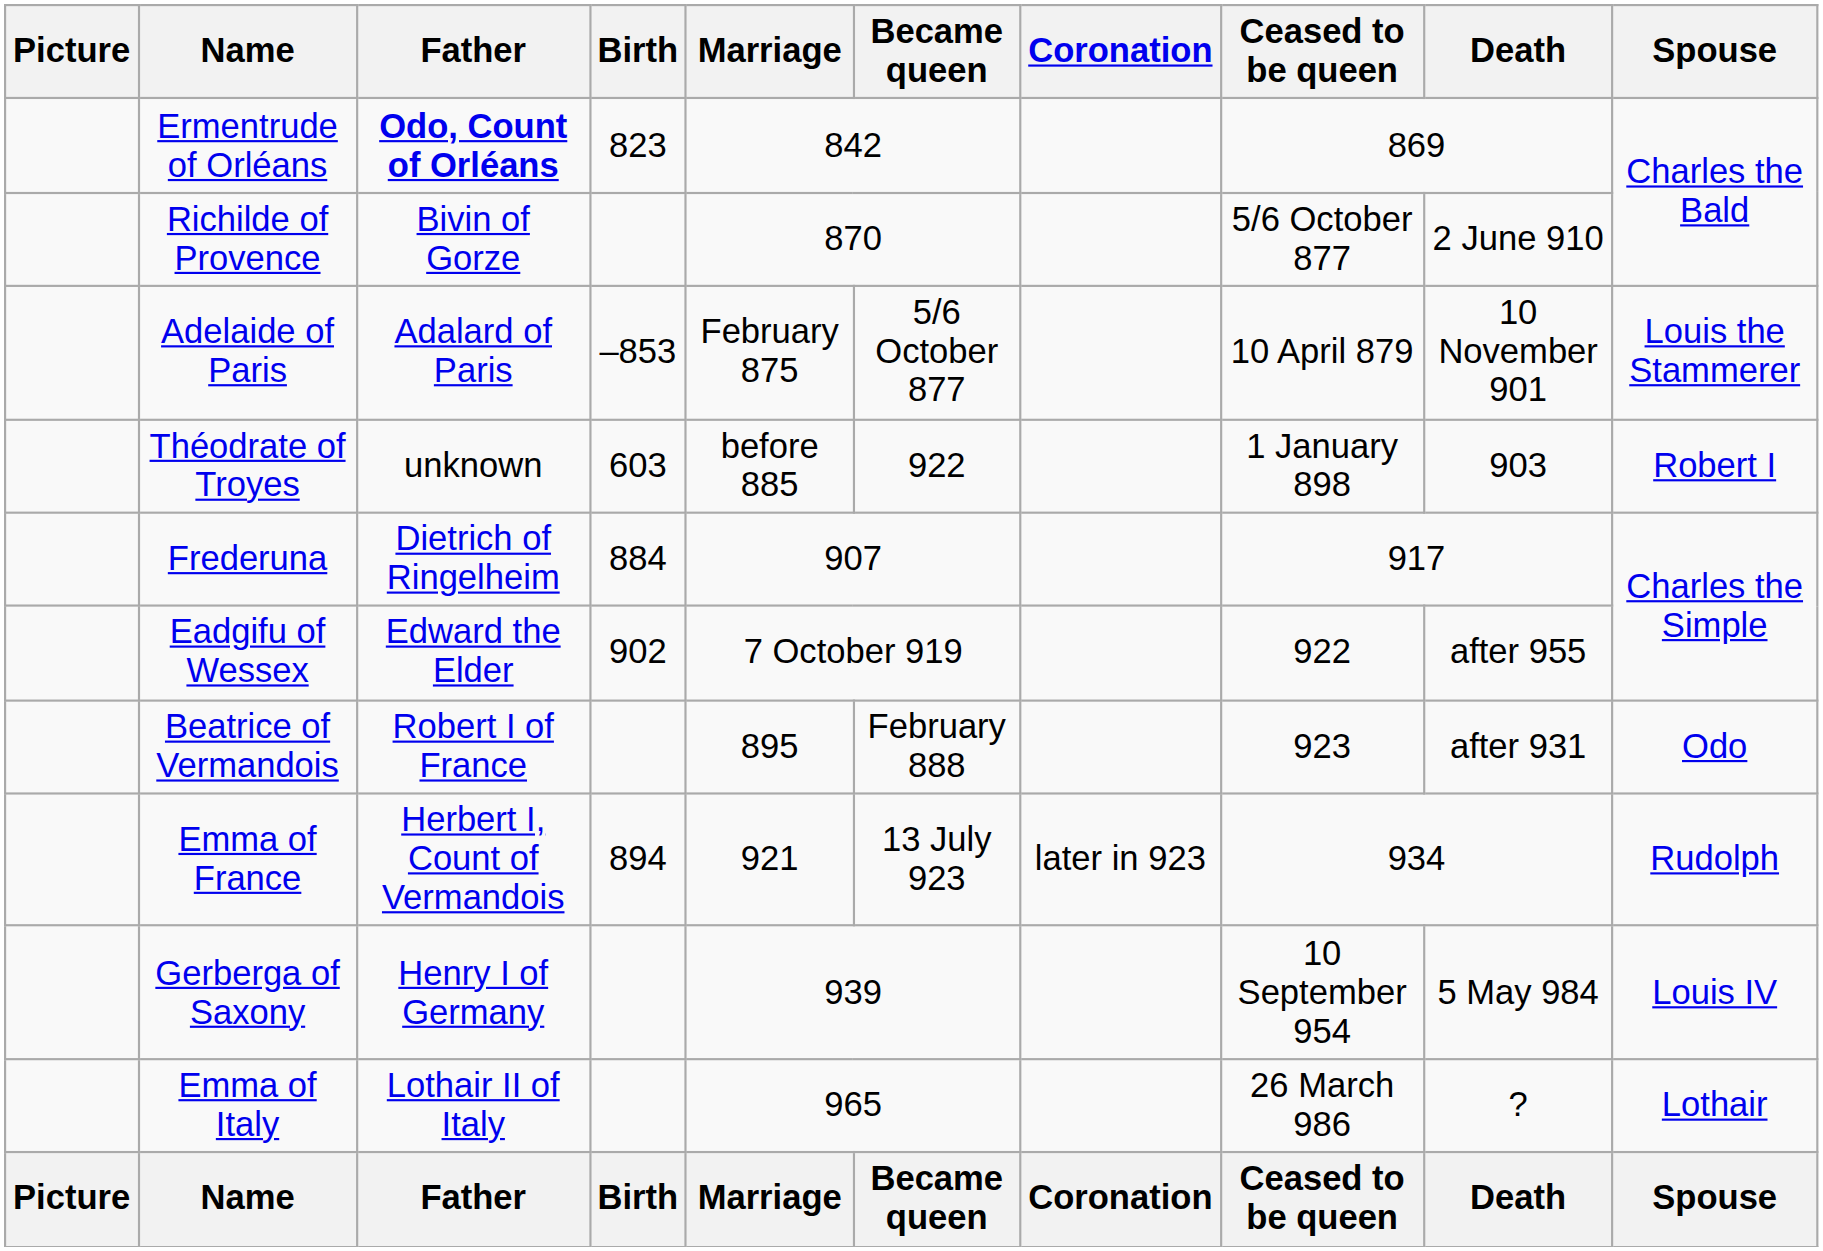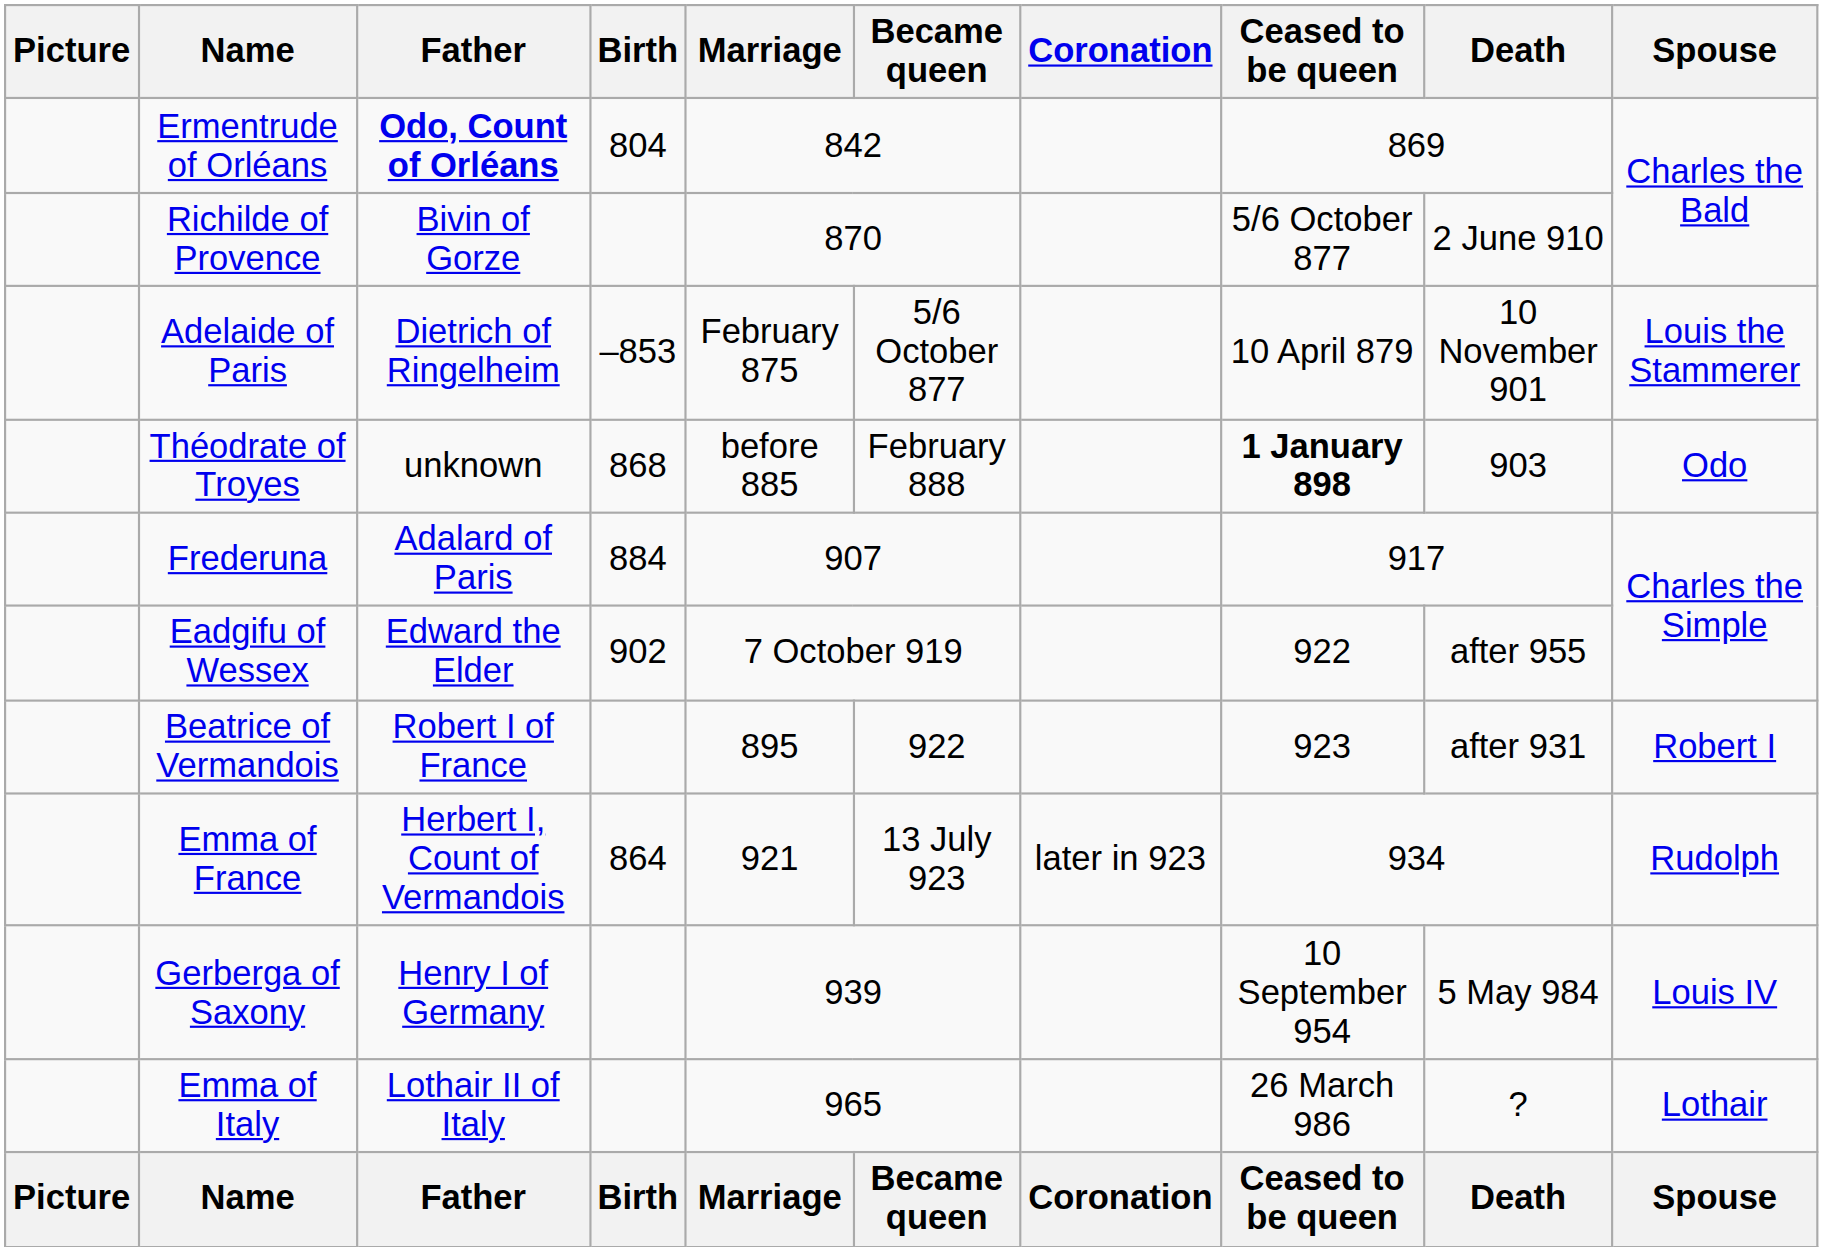Ermentrude of Orléans | Birth: 823 -> 804
Adelaide of Paris | Father: Adalard of Paris -> Dietrich of Ringelheim
Théodrate of Troyes | Birth: 603 -> 868
Théodrate of Troyes | Became queen: 922 -> February 888
Théodrate of Troyes | Ceased to be queen: normal -> bold
Théodrate of Troyes | Spouse: Robert I -> Odo
Frederuna | Father: Dietrich of Ringelheim -> Adalard of Paris
Beatrice of Vermandois | Became queen: February 888 -> 922
Beatrice of Vermandois | Spouse: Odo -> Robert I
Emma of France | Birth: 894 -> 864
